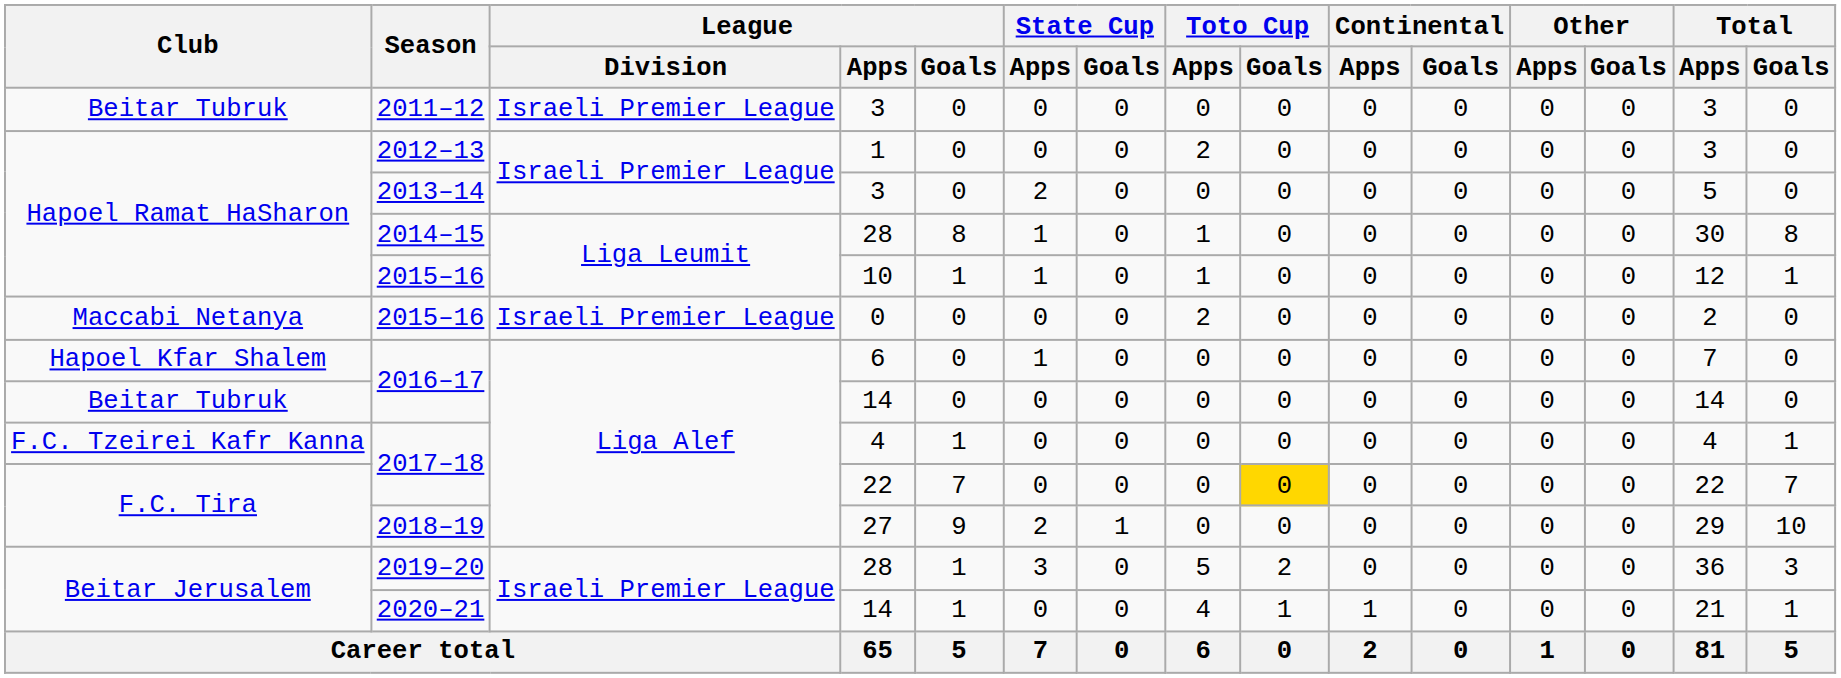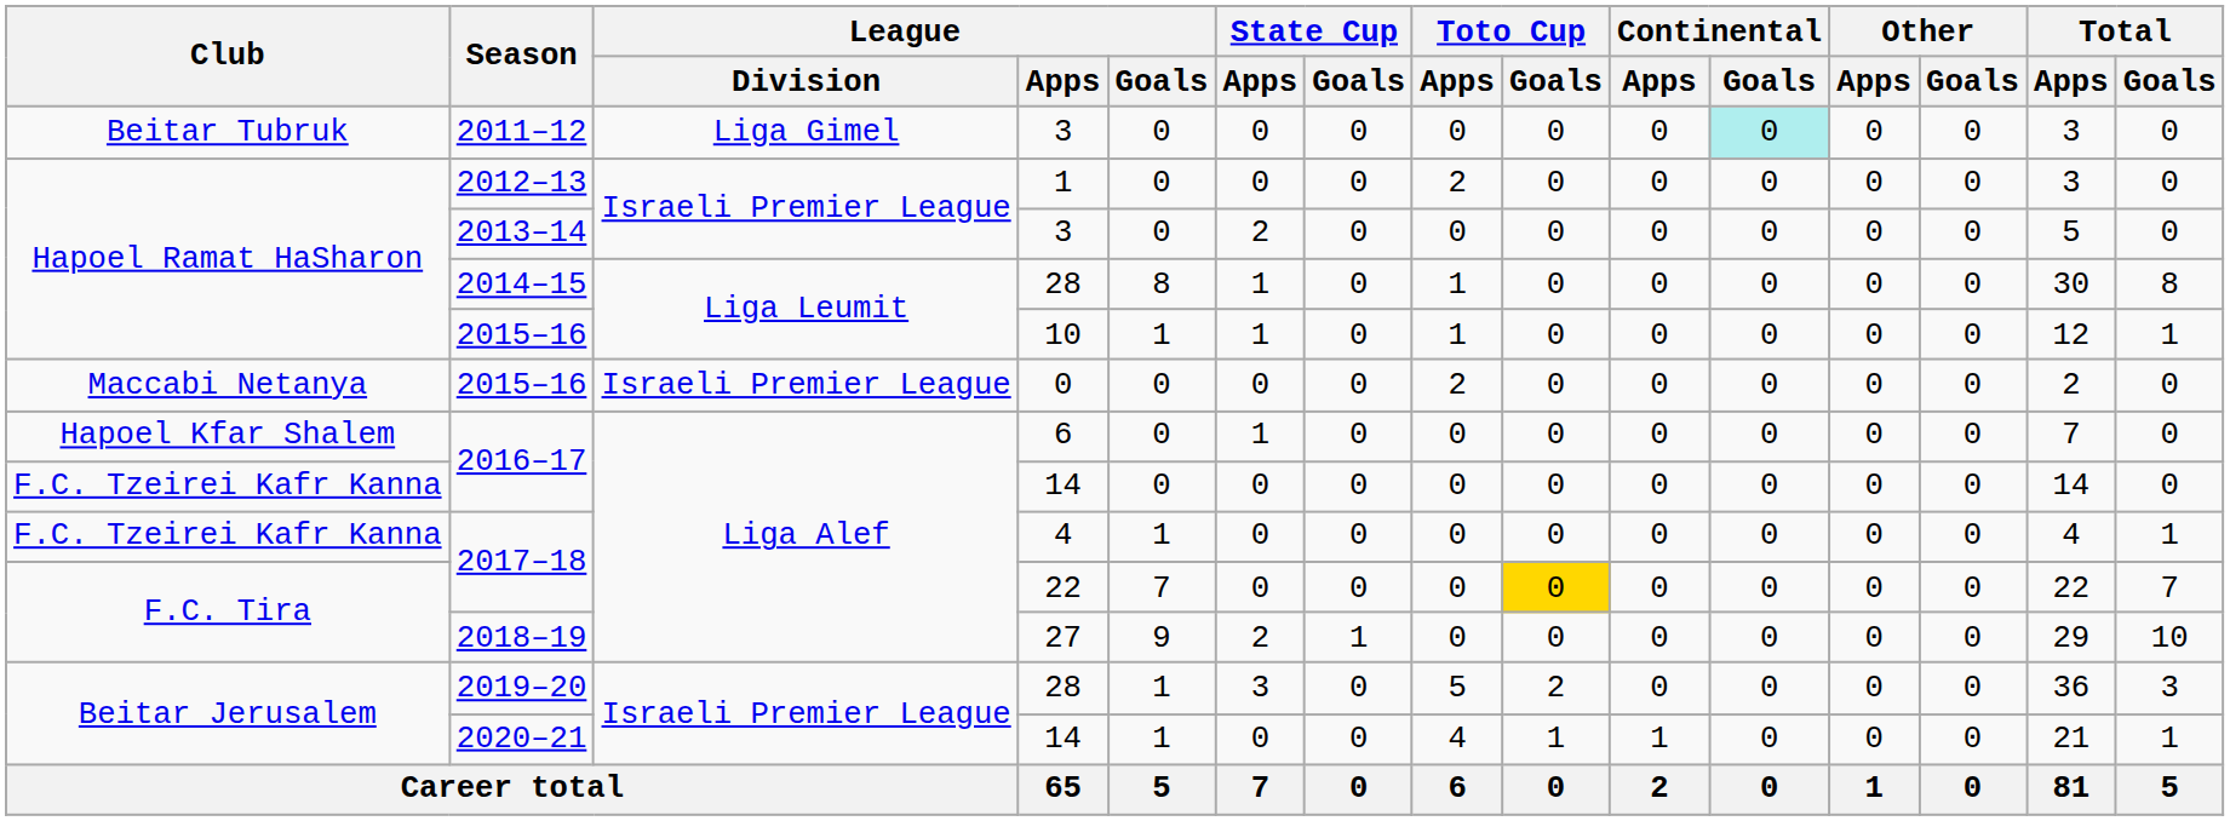2011–12 | League / Division: Israeli Premier League -> Liga Gimel
2011–12 | Continental / Goals: no background -> paleturquoise background
2016–17 / 14 | Club: Beitar Tubruk -> F.C. Tzeirei Kafr Kanna
